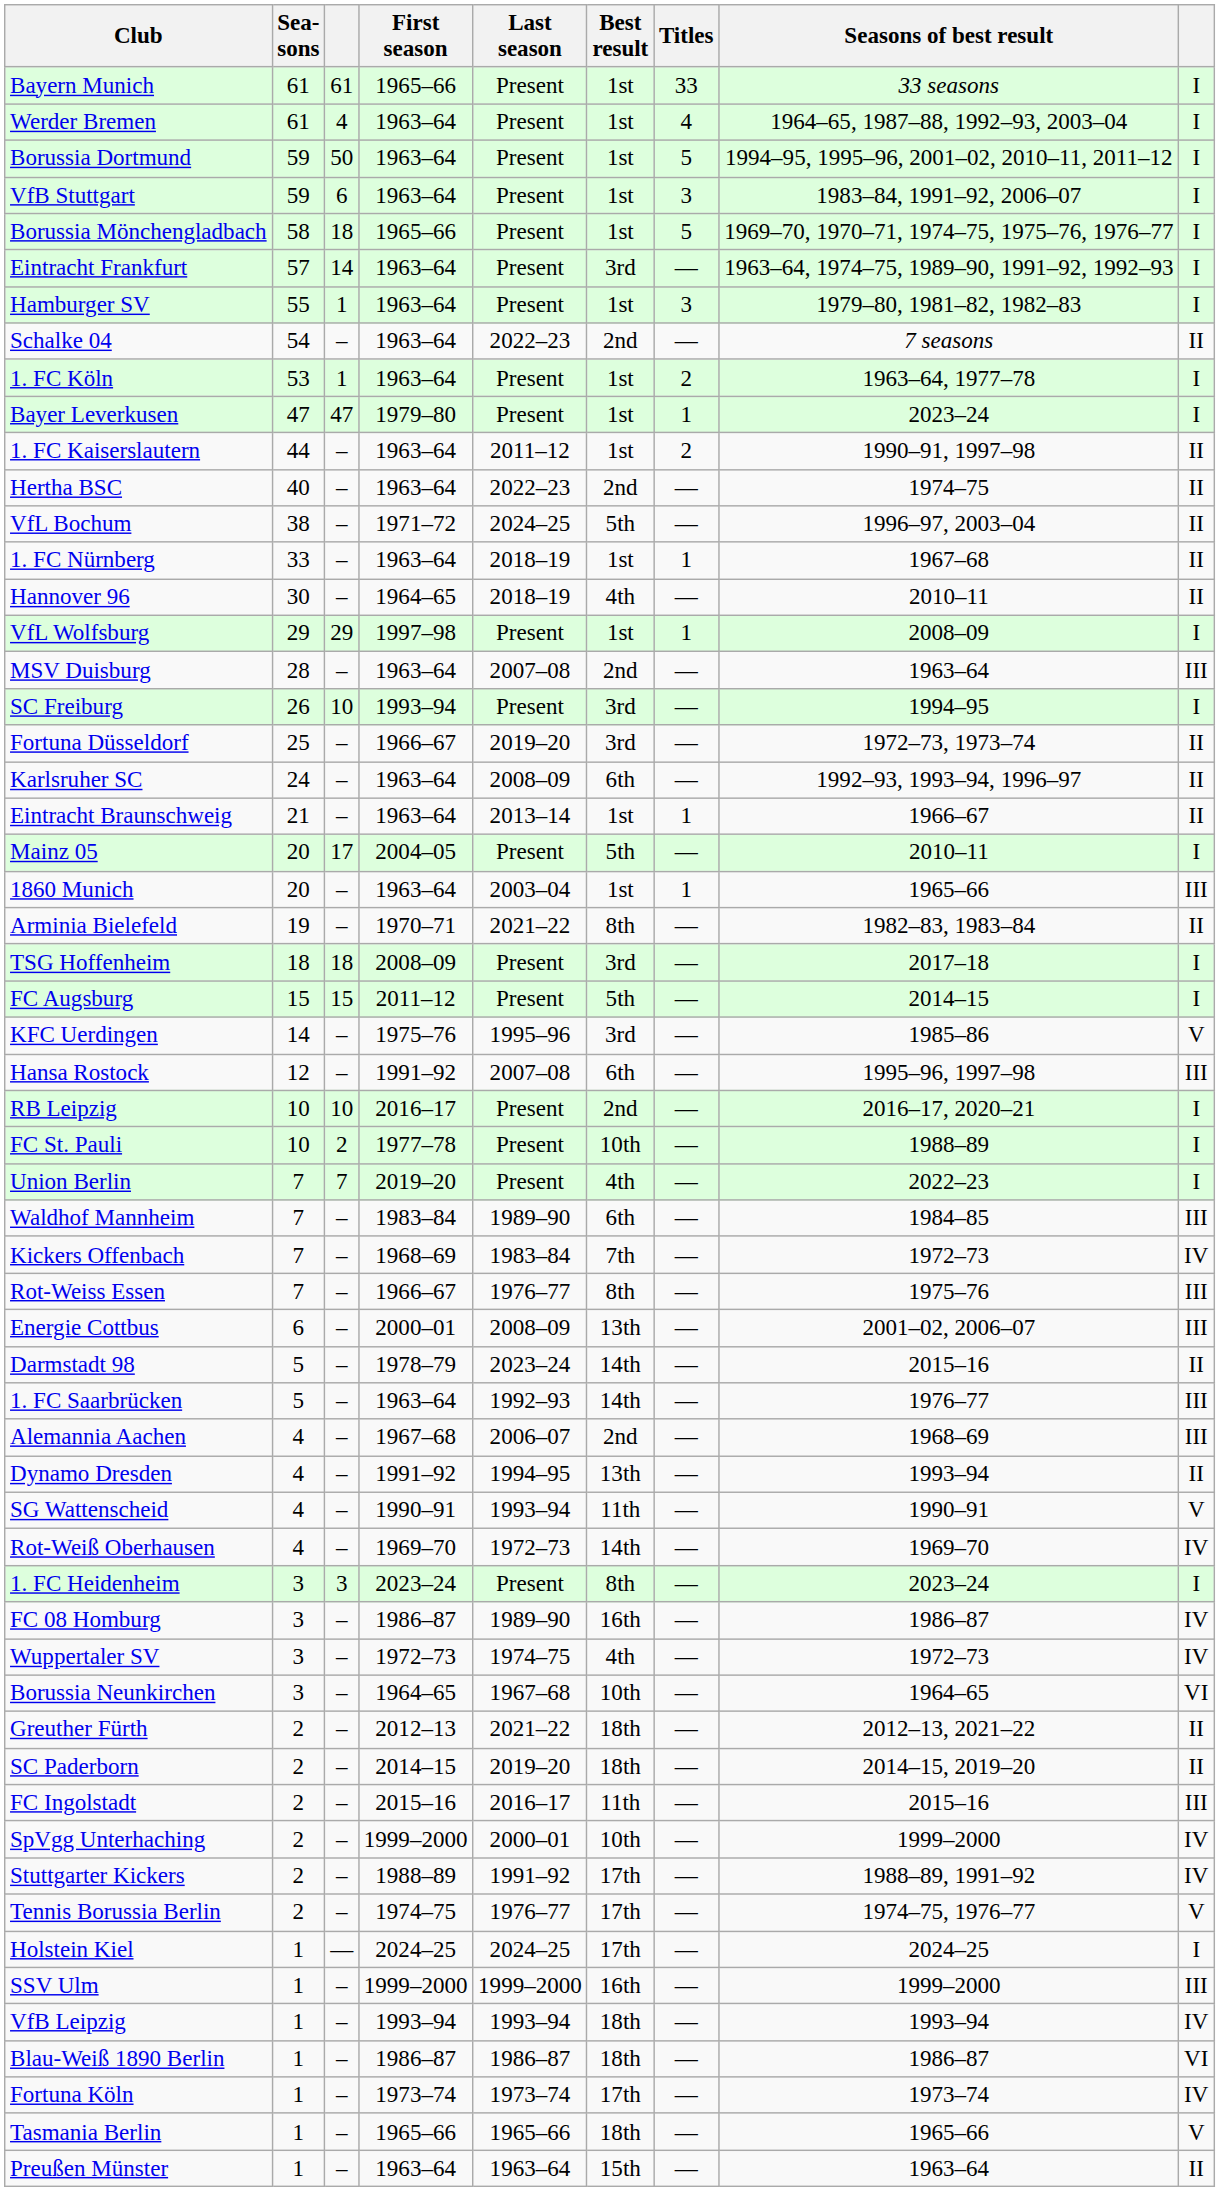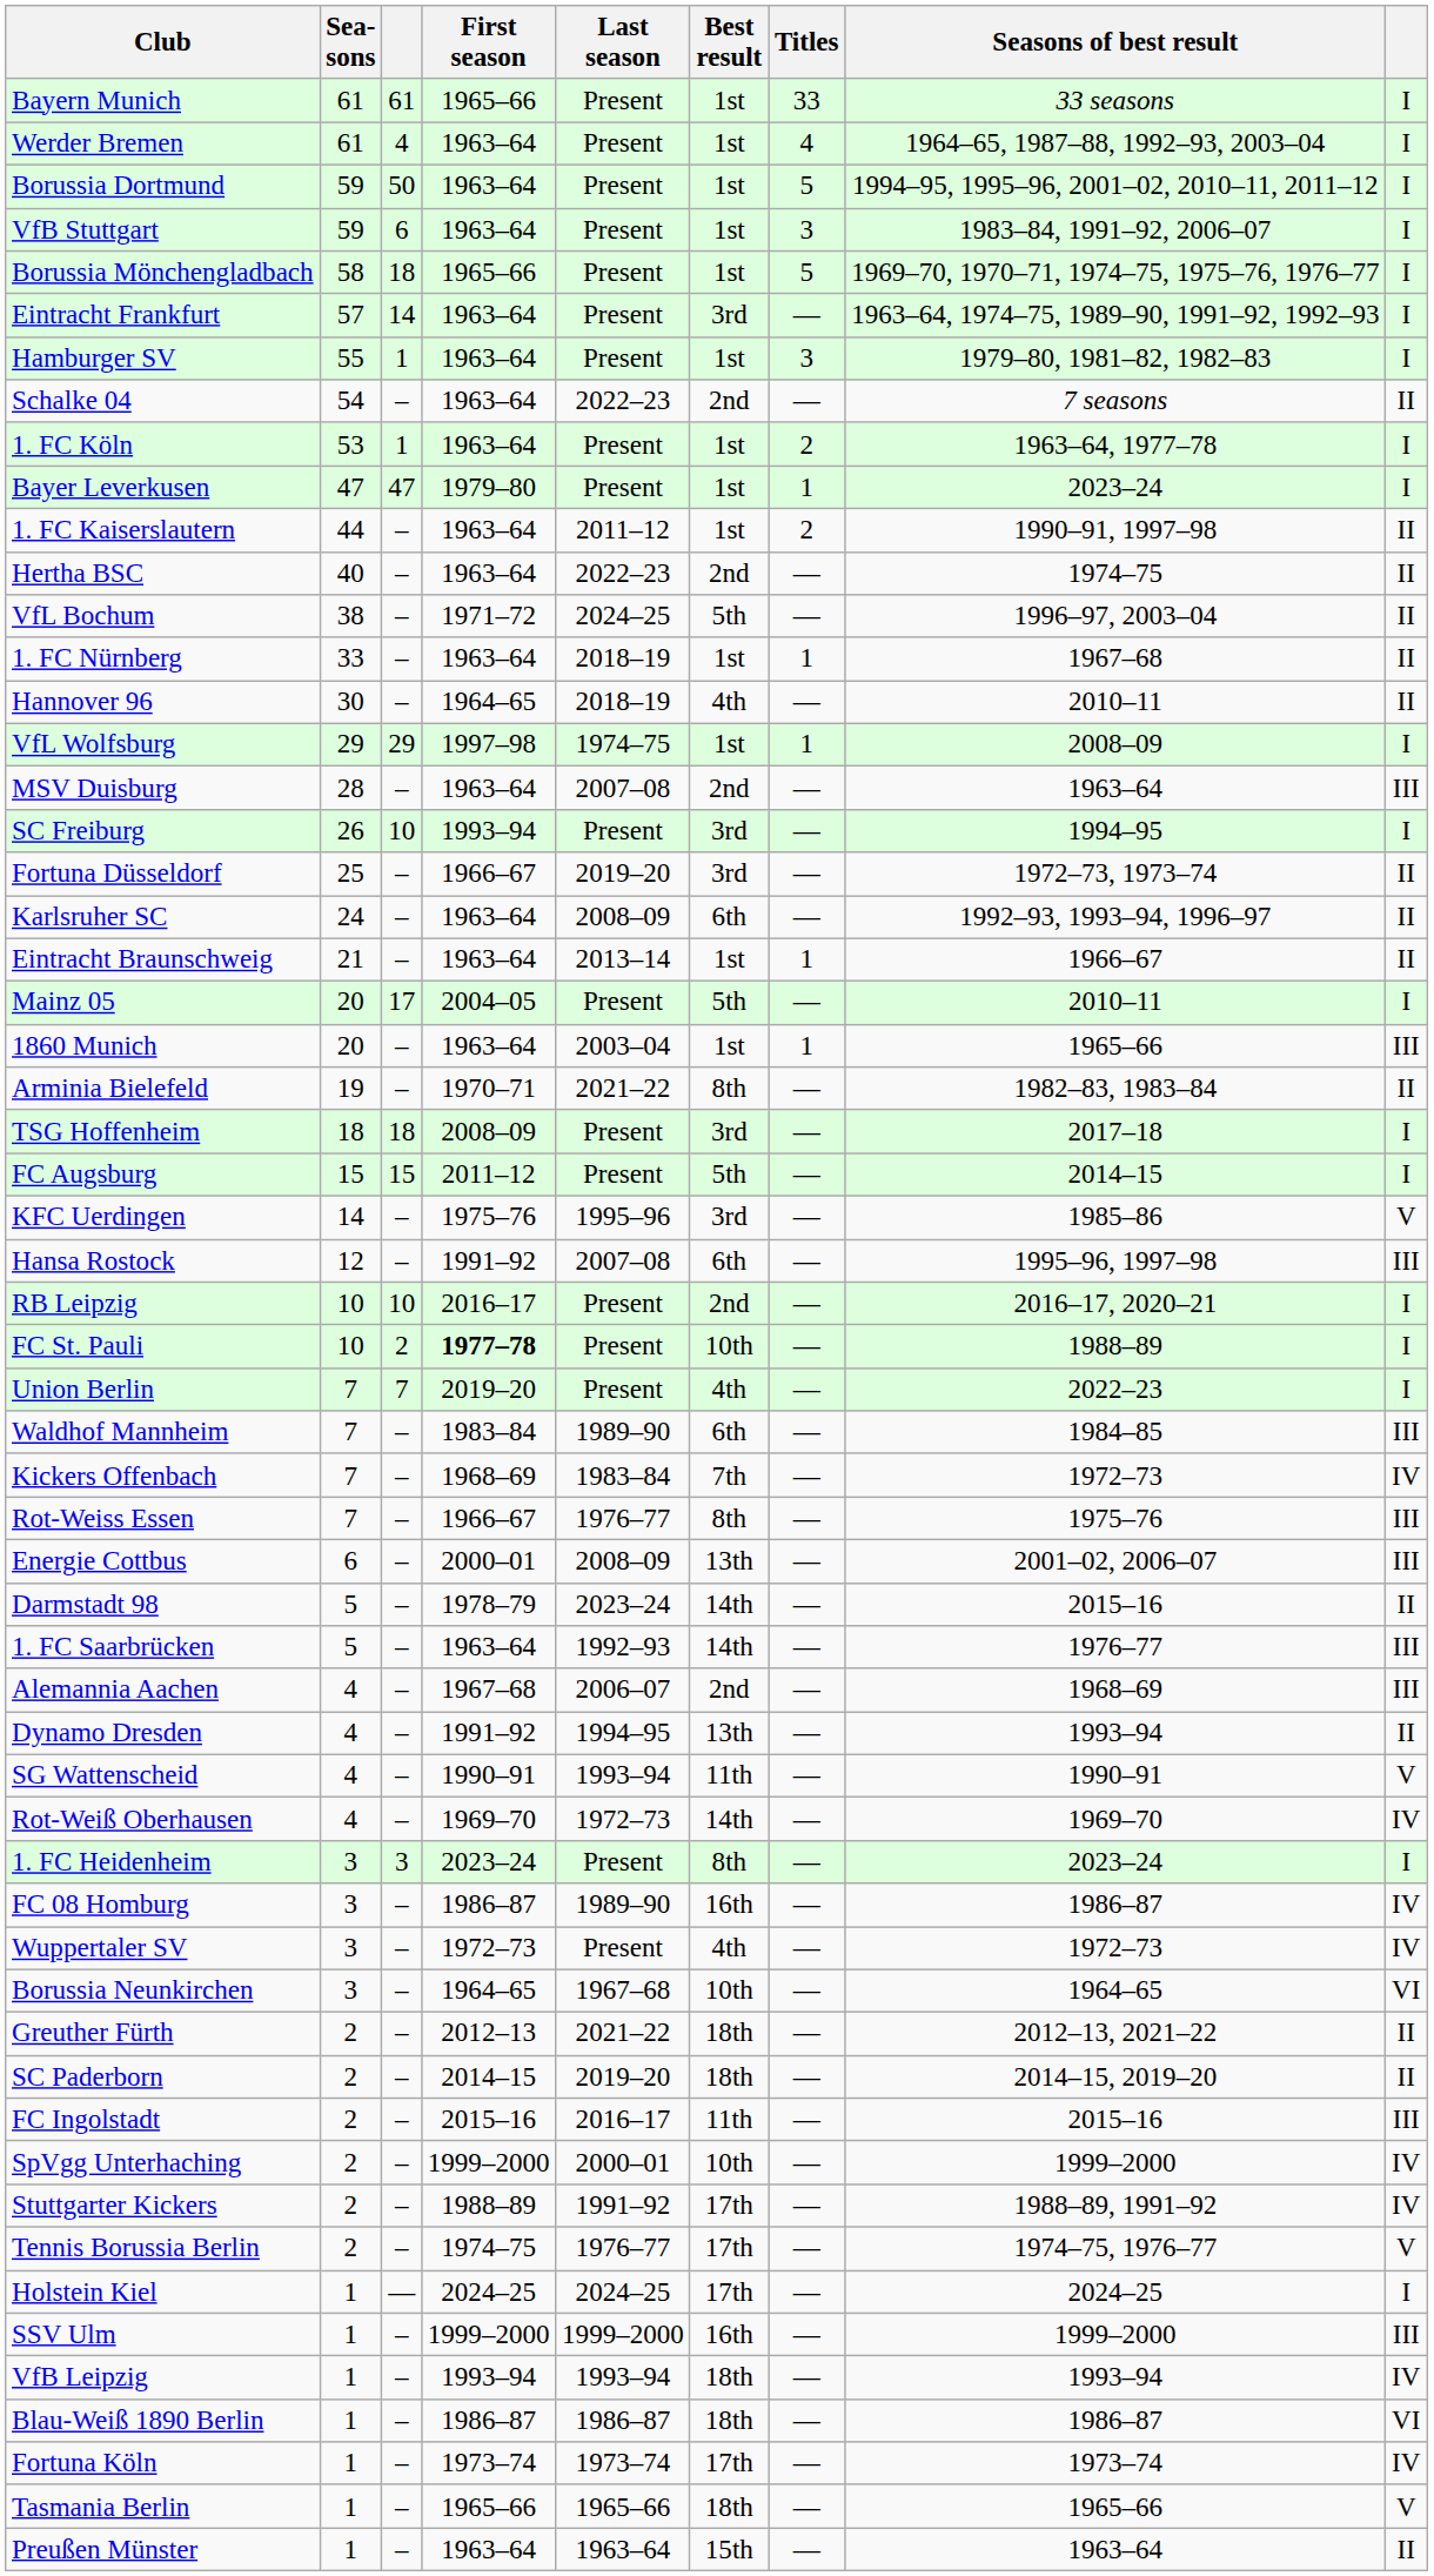VfL Wolfsburg | Last season: Present -> 1974–75
FC St. Pauli | First season: normal -> bold
Wuppertaler SV | Last season: 1974–75 -> Present
